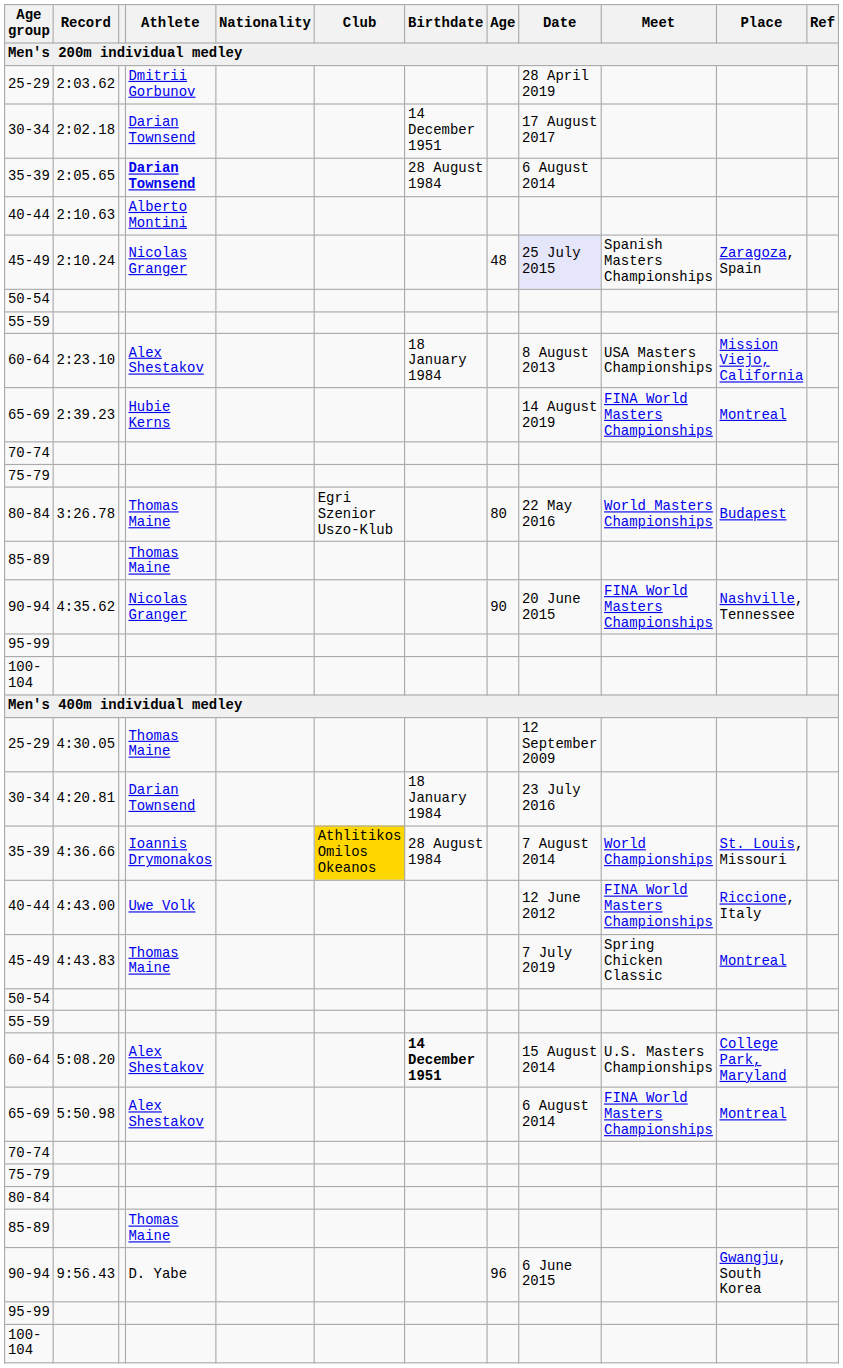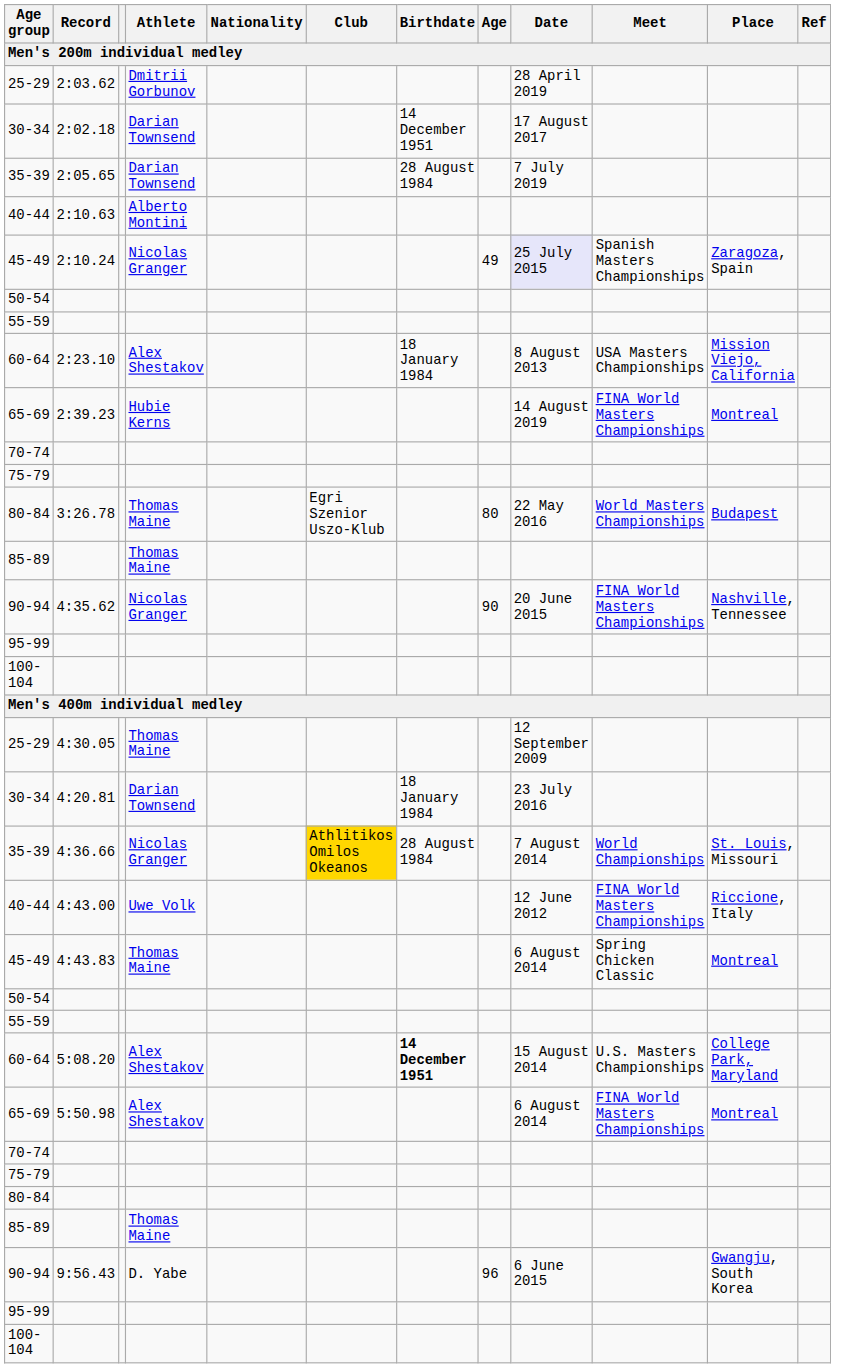2:05.65 | Athlete: bold -> normal
2:05.65 | Date: 6 August 2014 -> 7 July 2019
2:10.24 | Age: 48 -> 49
4:36.66 | Athlete: Ioannis Drymonakos -> Nicolas Granger
4:43.83 | Date: 7 July 2019 -> 6 August 2014
